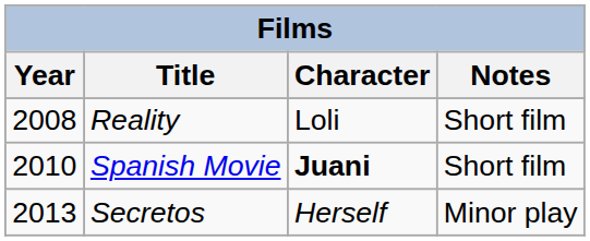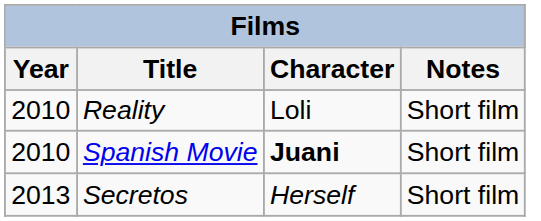Reality | Year: 2008 -> 2010
Secretos | Notes: Minor play -> Short film
